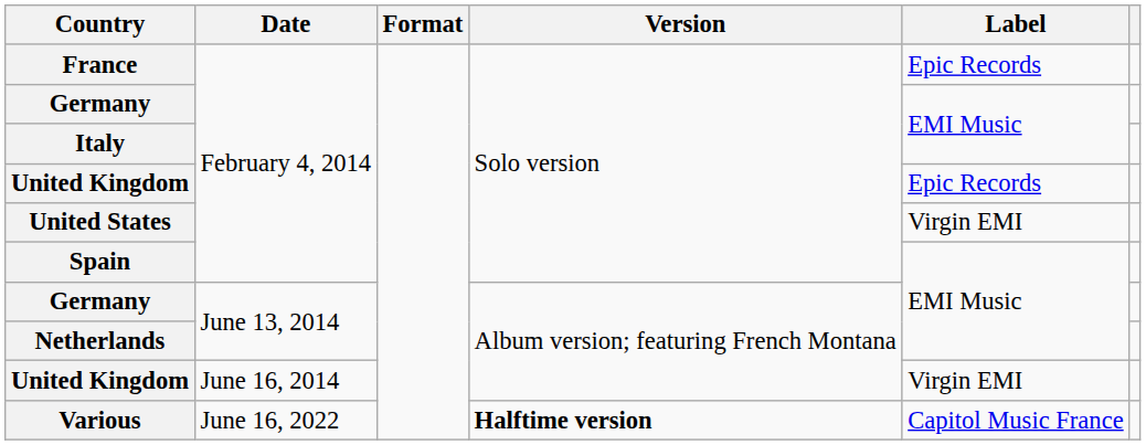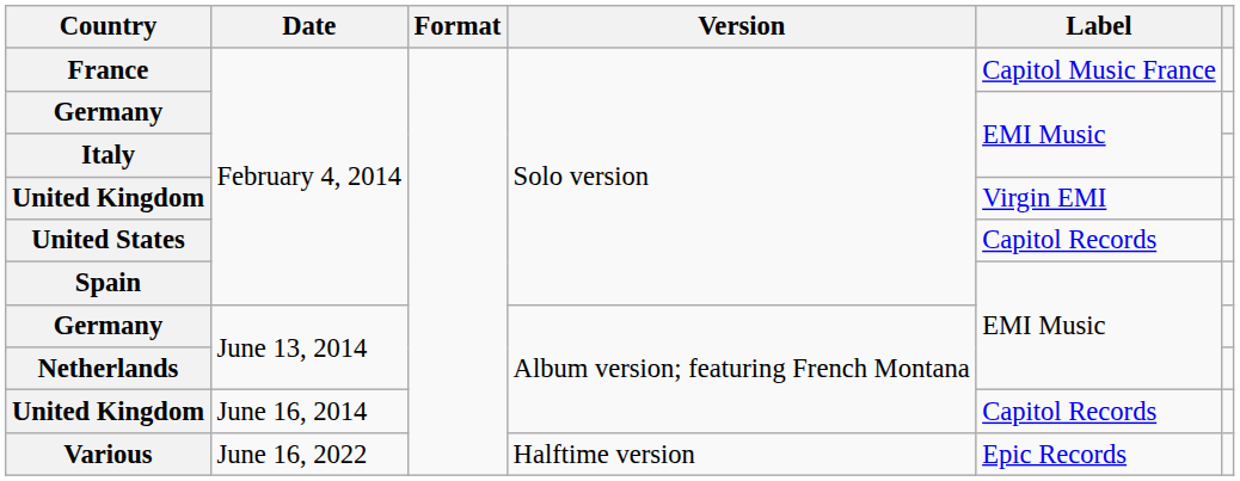France | Label: Epic Records -> Capitol Music France
United Kingdom / February 4, 2014 | Label: Epic Records -> Virgin EMI
United States | Label: Virgin EMI -> Capitol Records
United Kingdom / June 16, 2014 | Label: Virgin EMI -> Capitol Records
Various | Version: bold -> normal
Various | Label: Capitol Music France -> Epic Records
